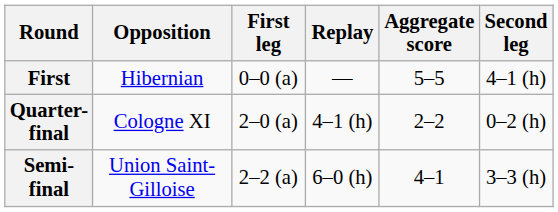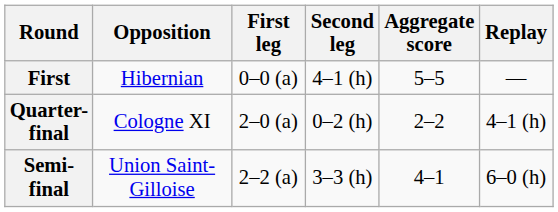columns swapped: Second leg <-> Replay
